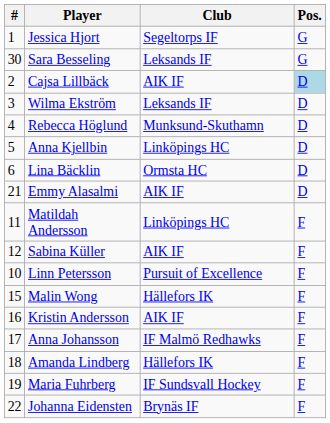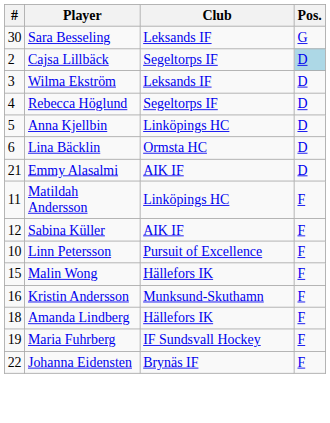- row: 1 | Jessica Hjort | Segeltorps IF | G
Cajsa Lillbäck | Club: AIK IF -> Segeltorps IF
Rebecca Höglund | Club: Munksund-Skuthamn -> Segeltorps IF
Kristin Andersson | Club: AIK IF -> Munksund-Skuthamn
- row: 17 | Anna Johansson | IF Malmö Redhawks | F
